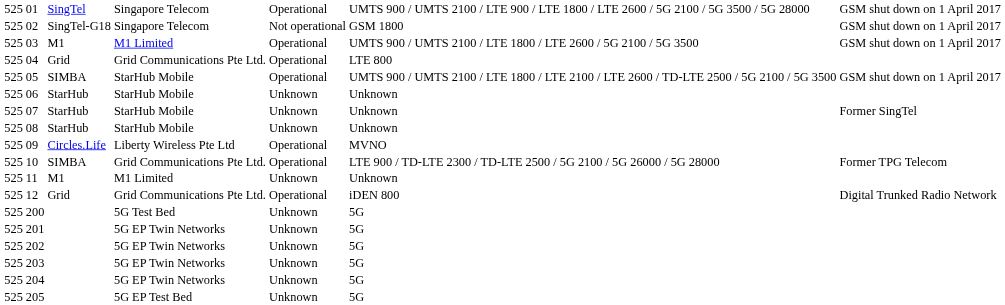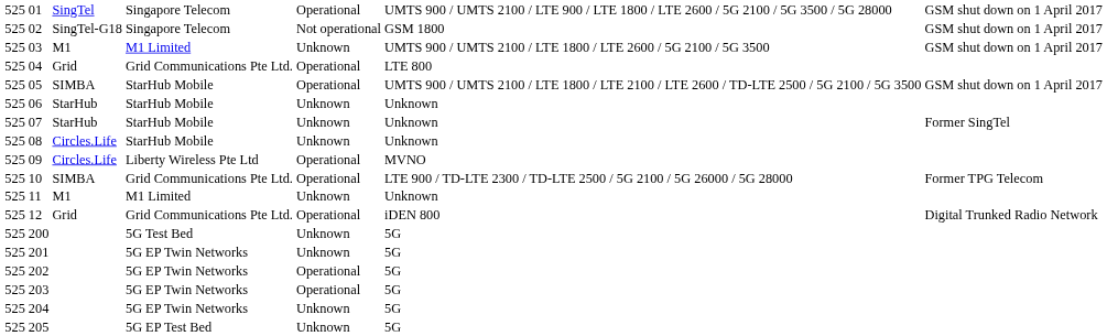03 | column 5: Operational -> Unknown
08 | column 3: StarHub -> Circles.Life
202 | column 5: Unknown -> Operational
203 | column 5: Unknown -> Operational
